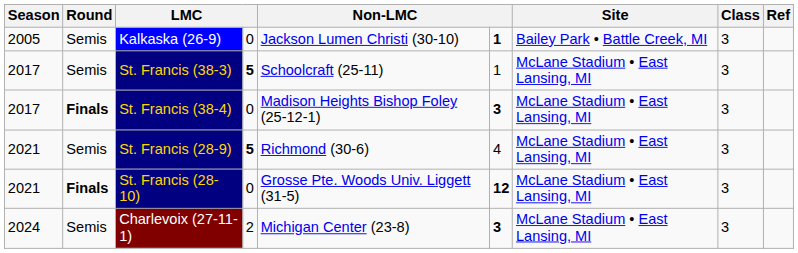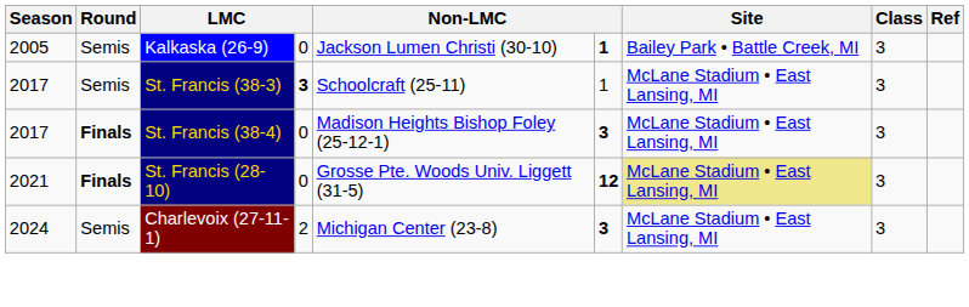St. Francis (38-3) | column 4: 5 -> 3
- row: 2021 | Semis | St. Francis (28-9) | 5 | Richmond (30-6) | 4 | McLane Stadium • East Lansing, MI | 3
St. Francis (28-10) | Site: no background -> khaki background
